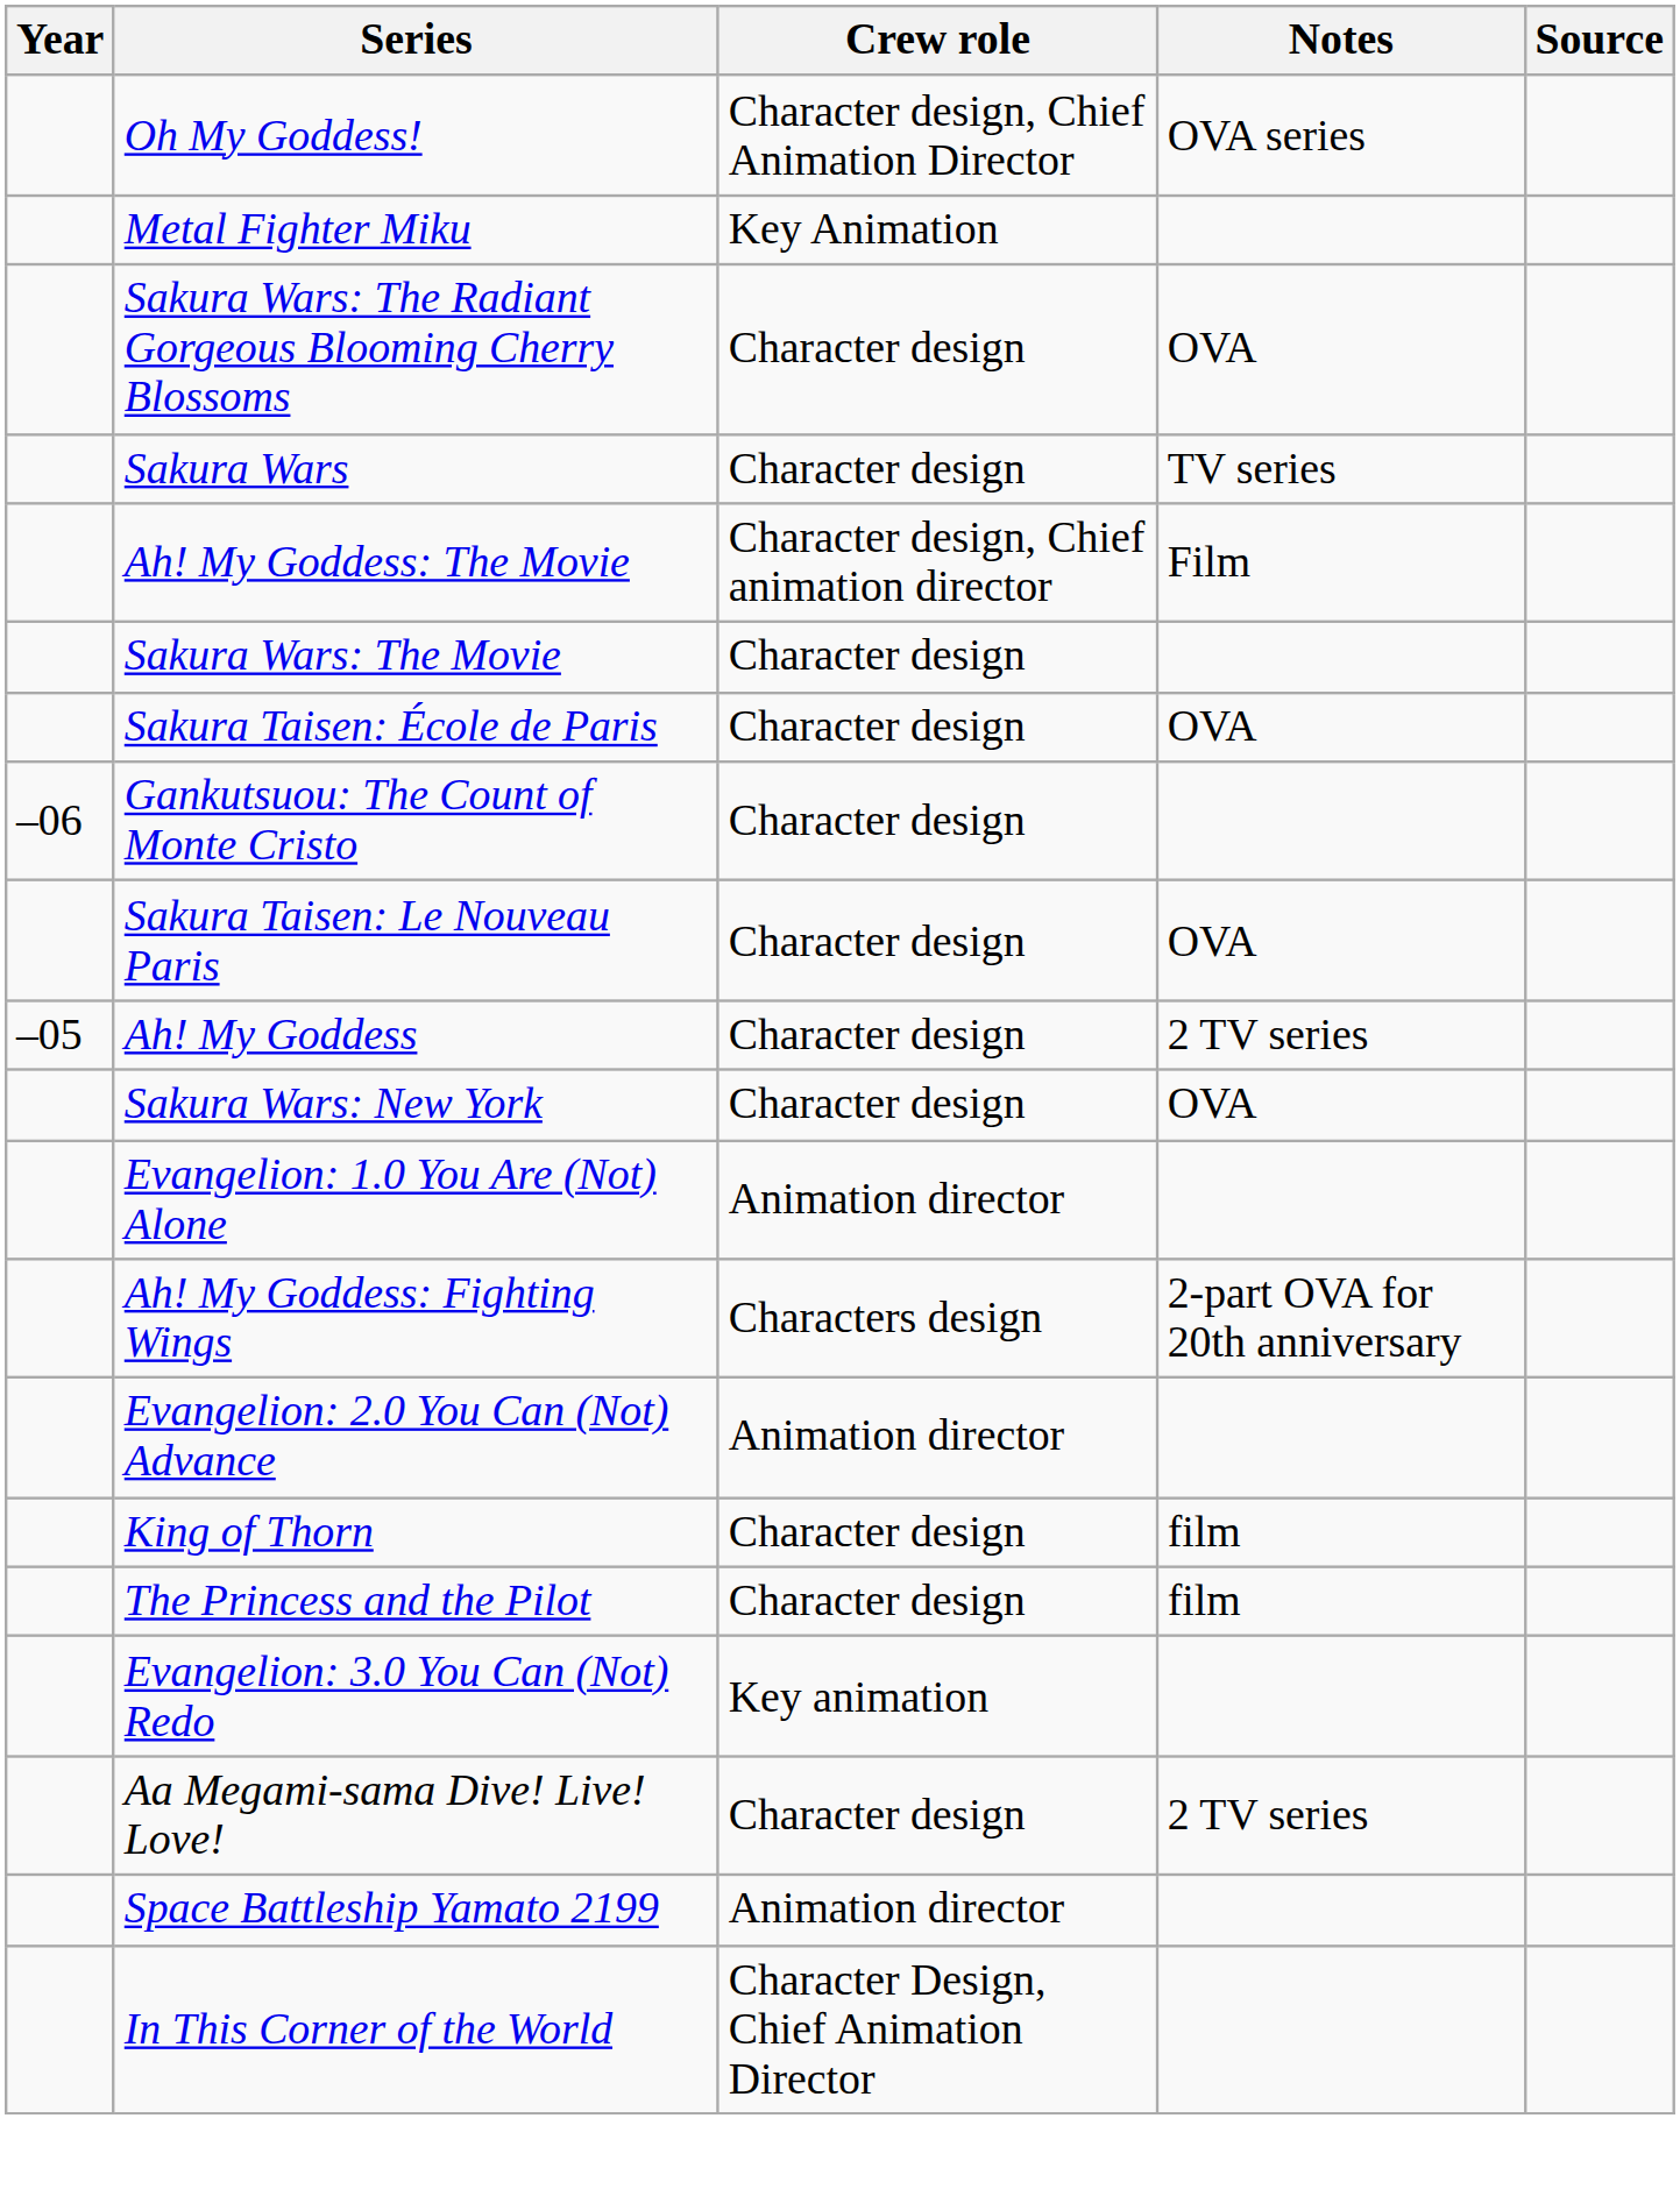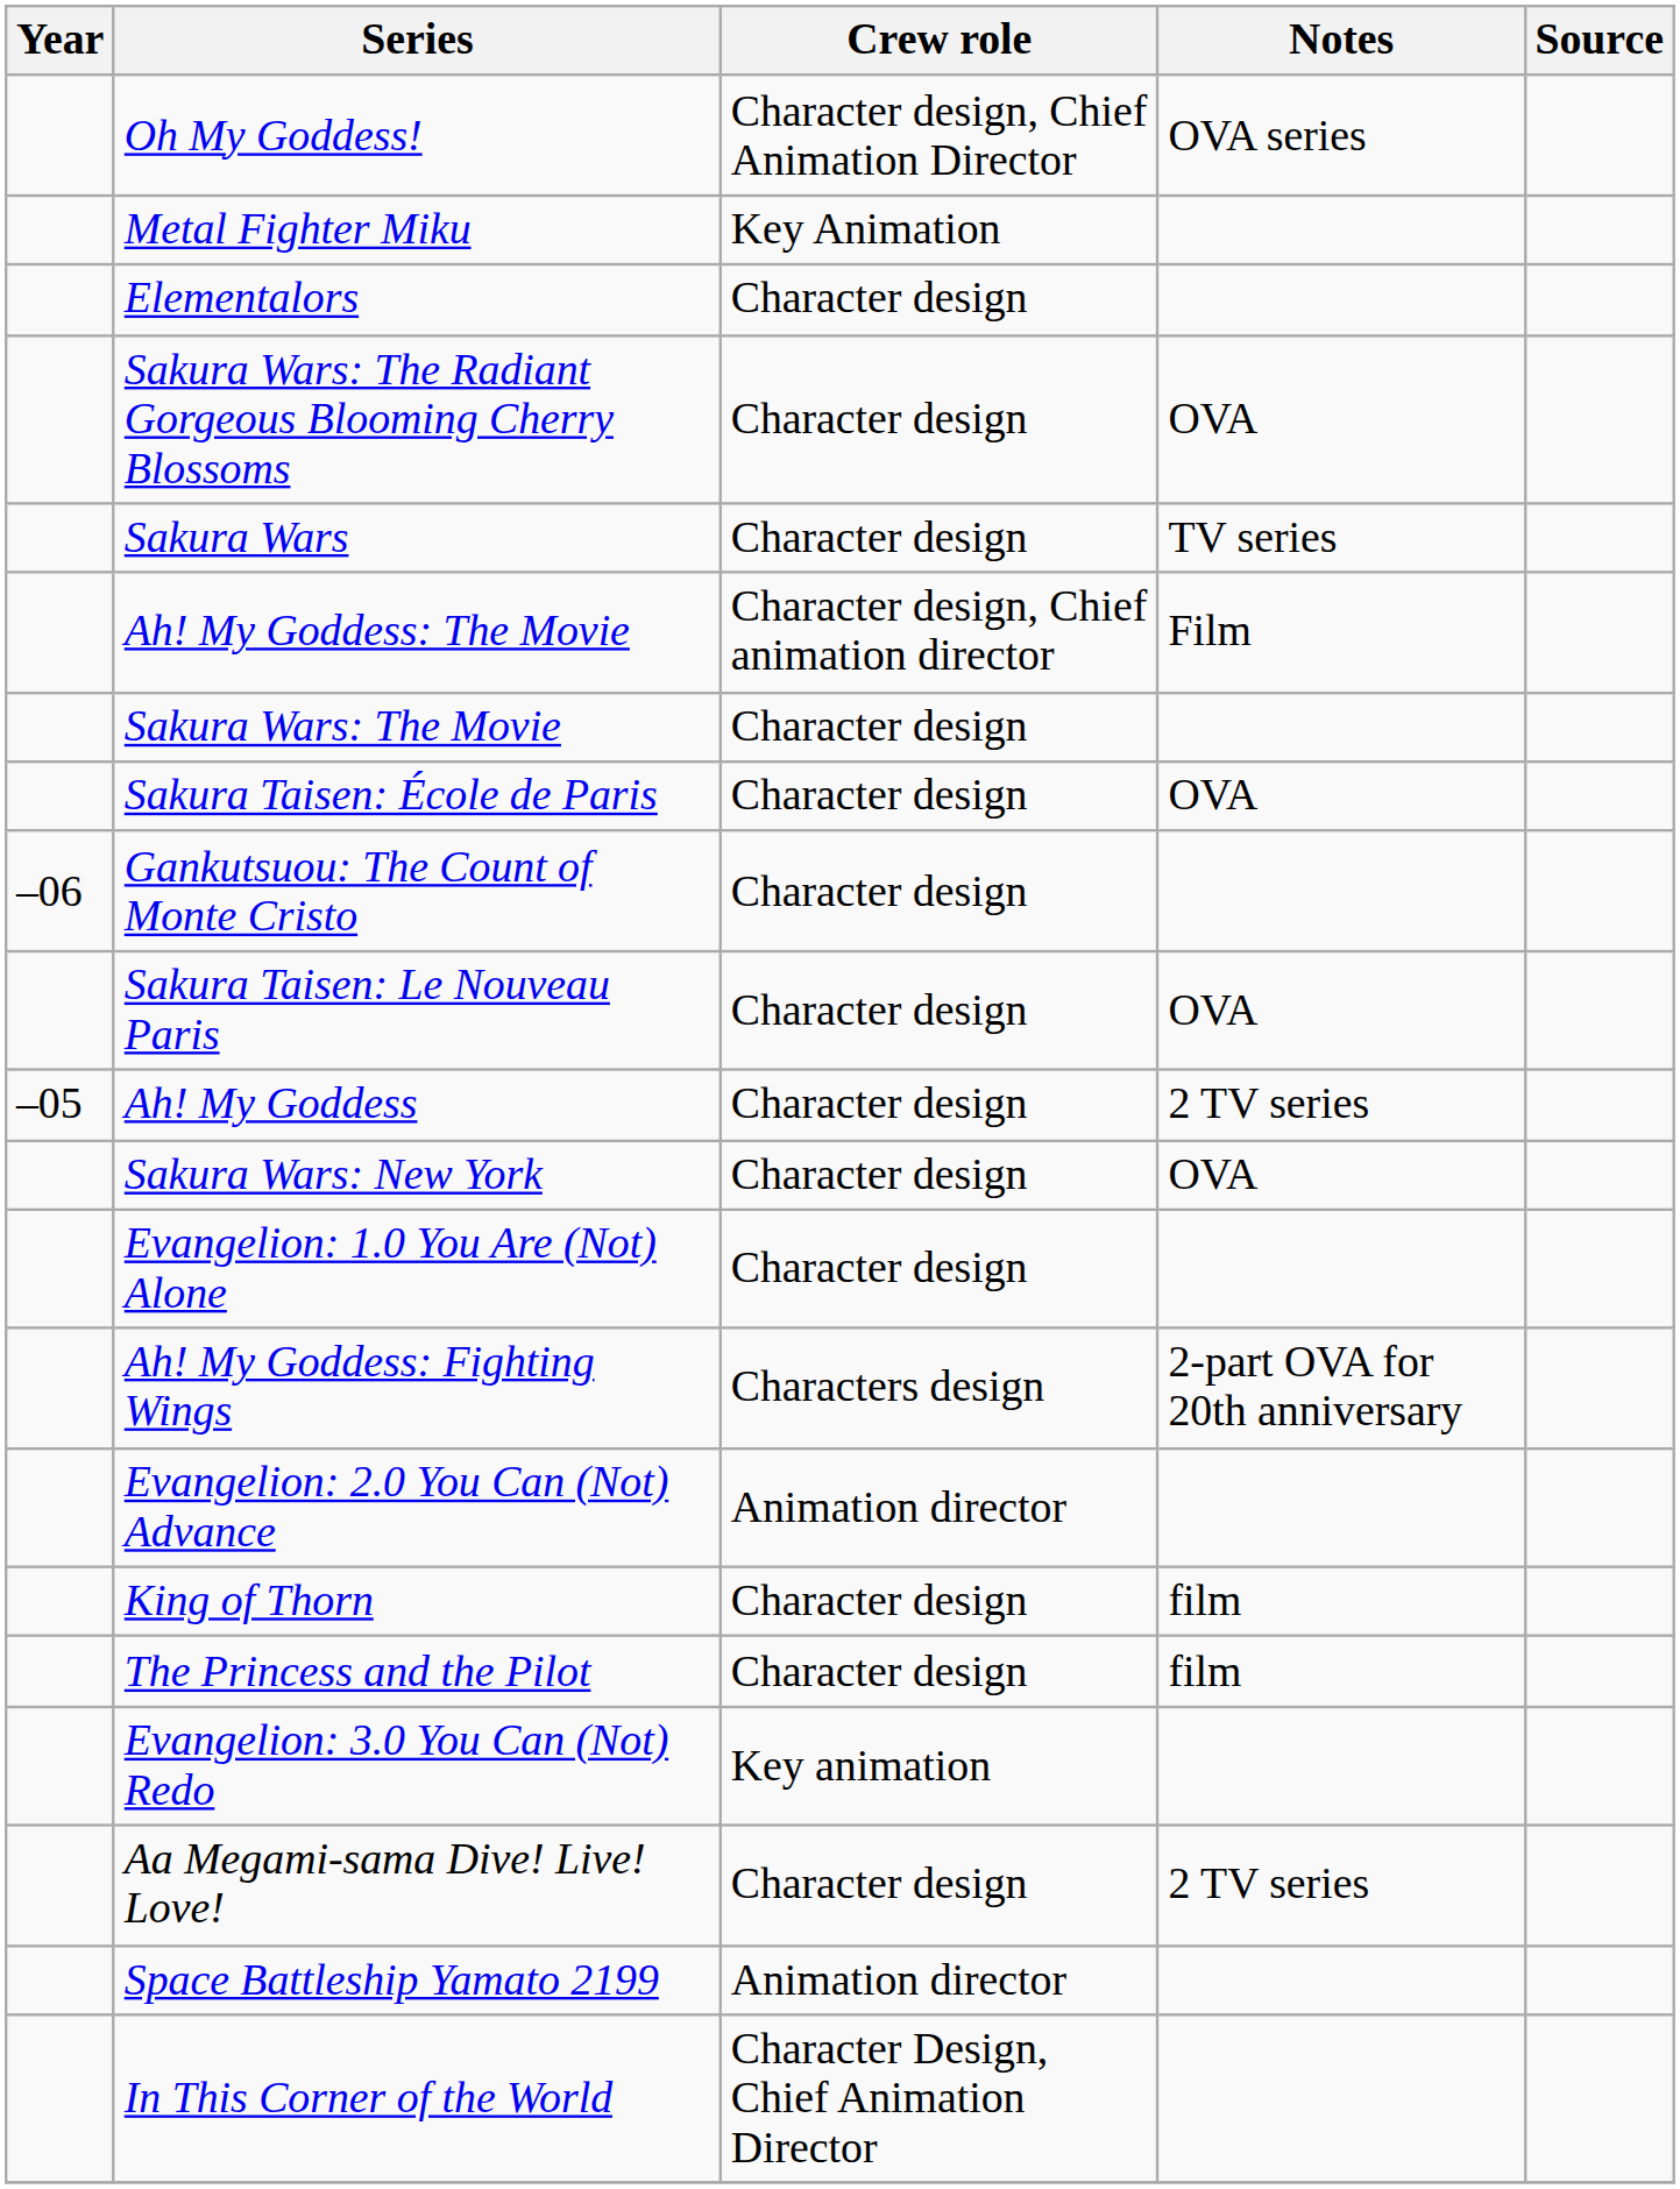+ row: Elementalors | Character design
Evangelion: 1.0 You Are (Not) Alone | Crew role: Animation director -> Character design
